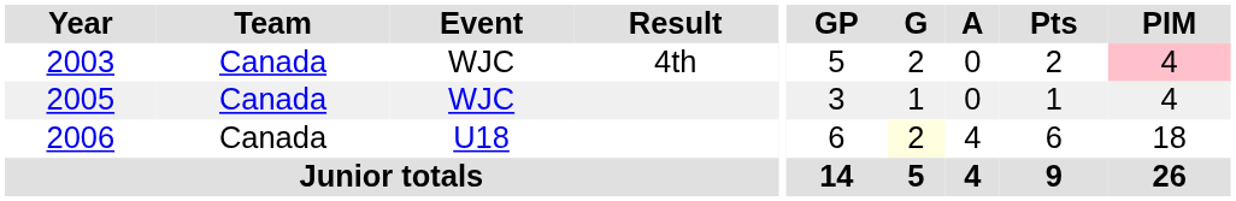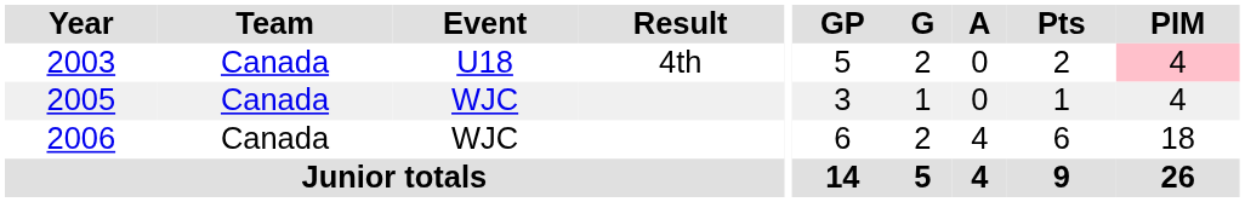2003 | Event: WJC -> U18
2006 | Event: U18 -> WJC
2006 | G: lightyellow background -> no background
